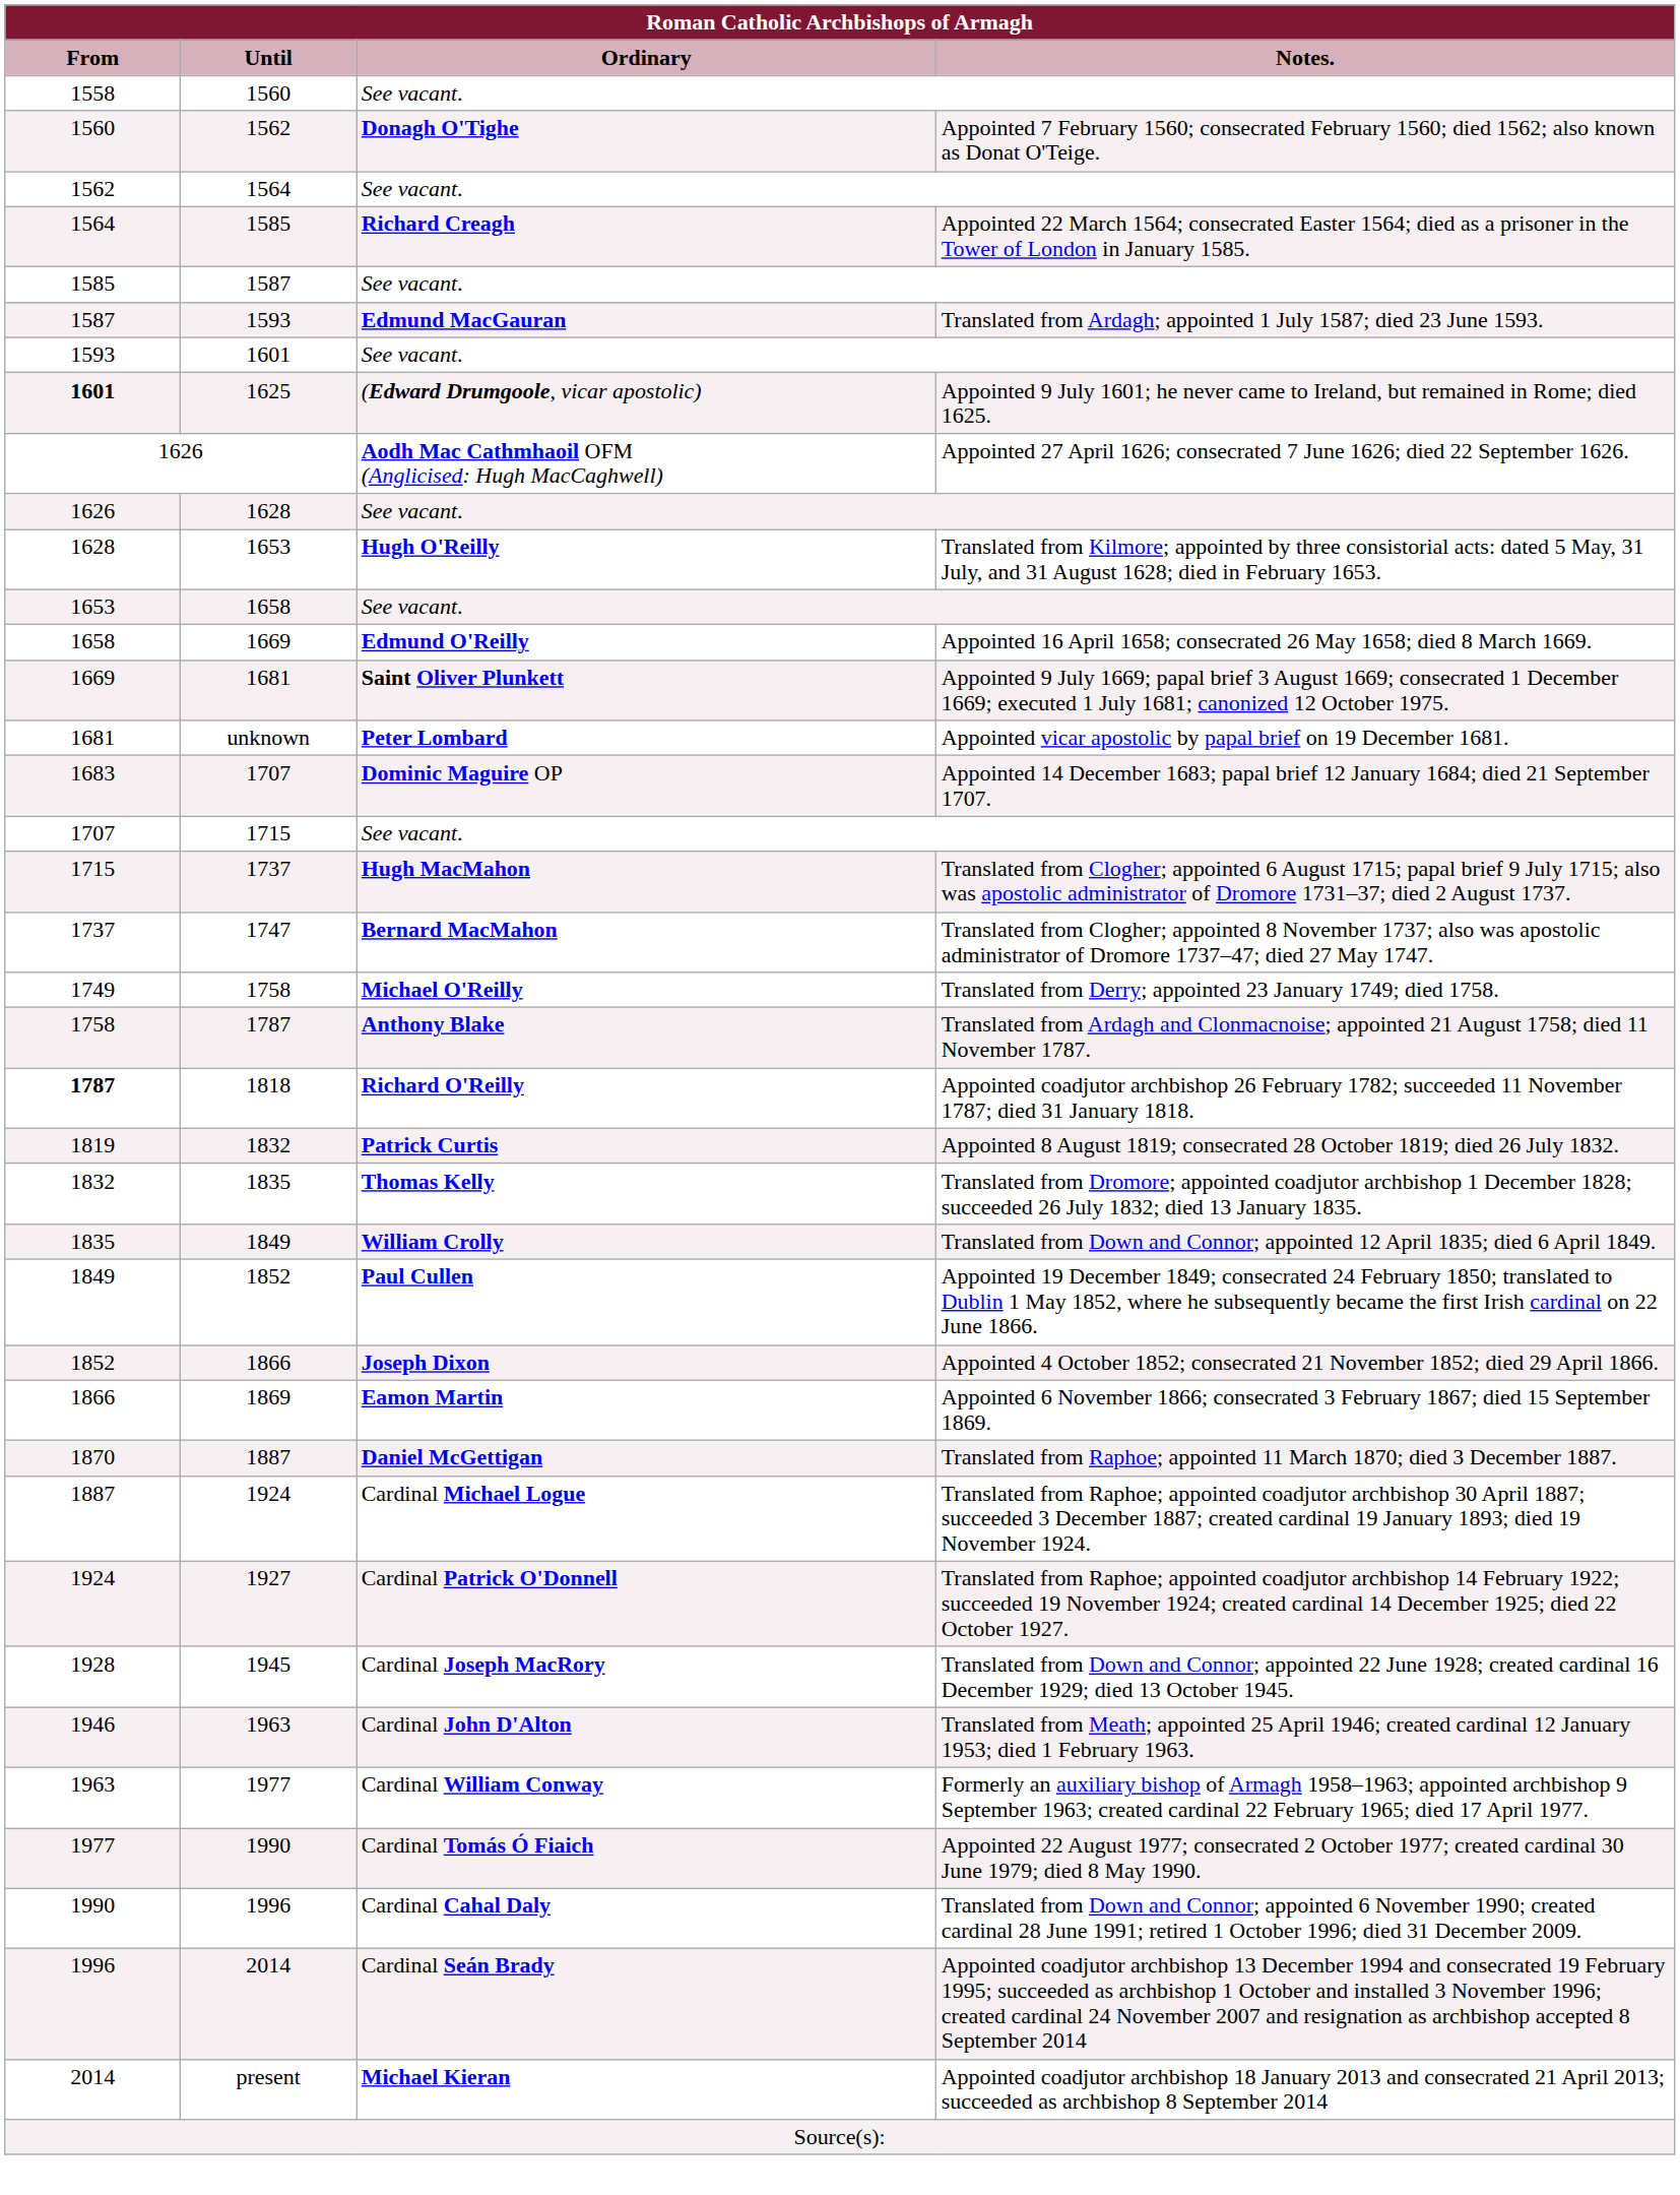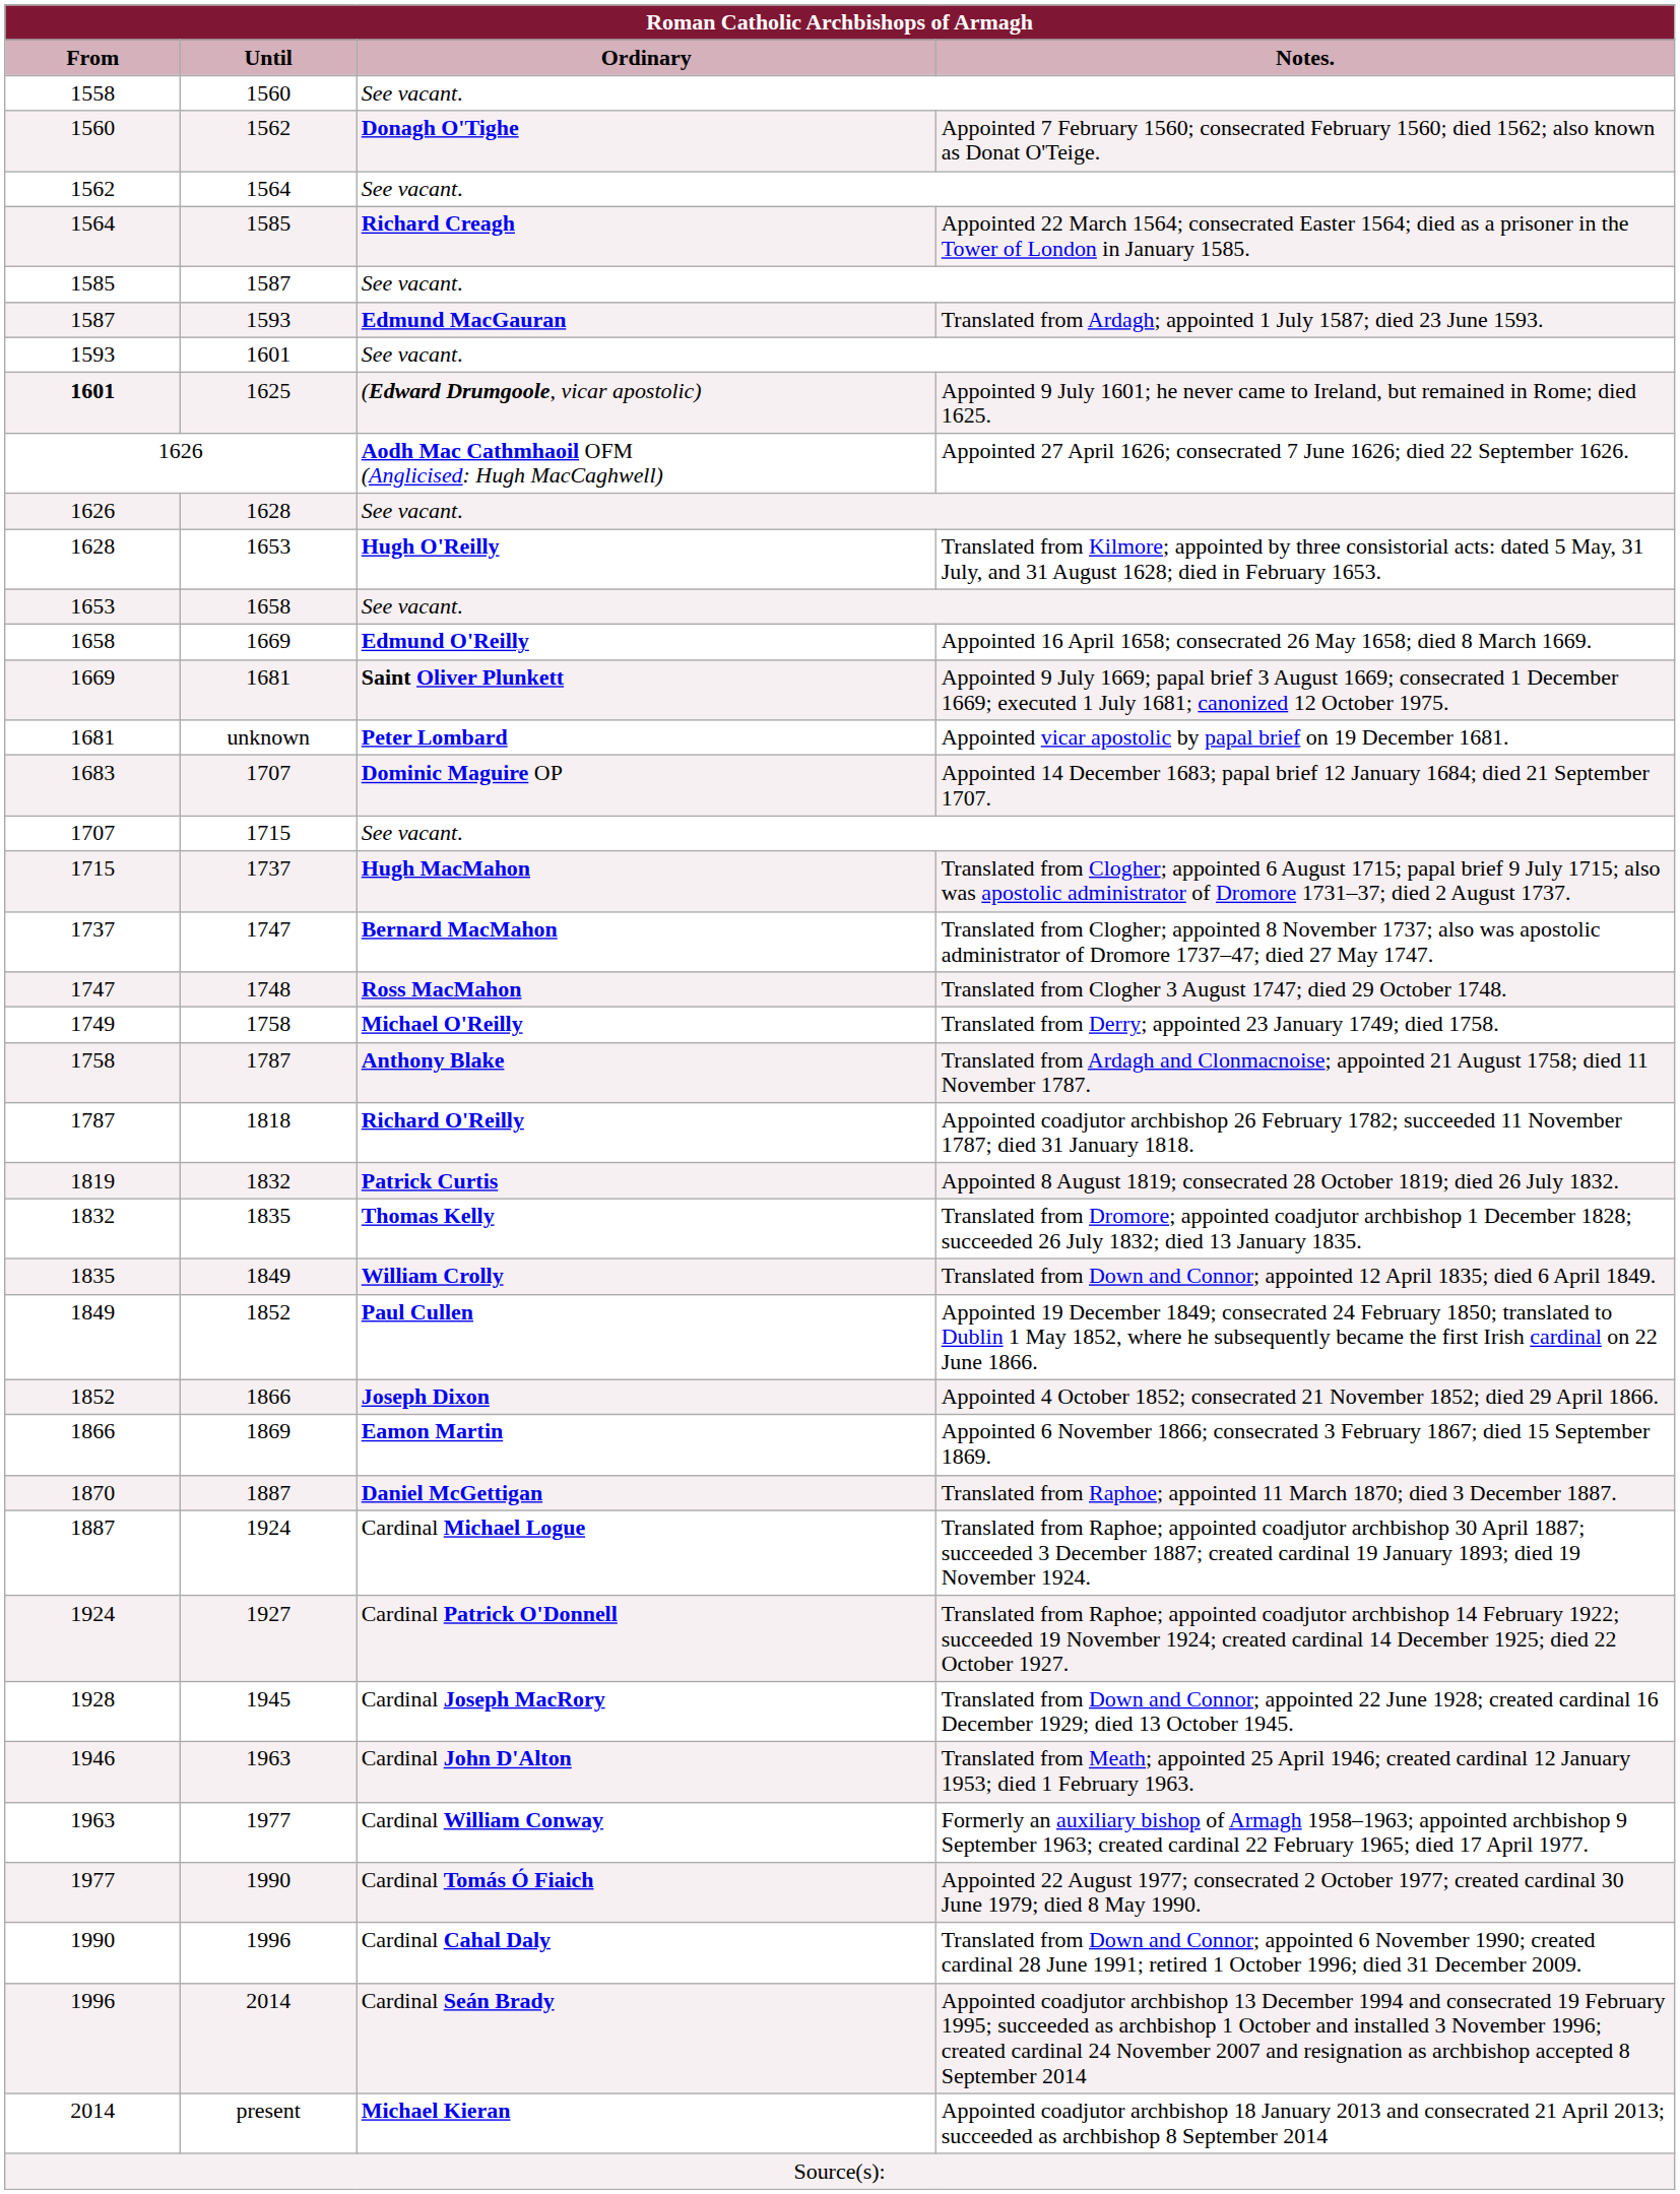+ row: 1747 | 1748 | Ross MacMahon | Translated from Clogher 3 August 1747; died 29 October 1748.
1818 | From: bold -> normal
